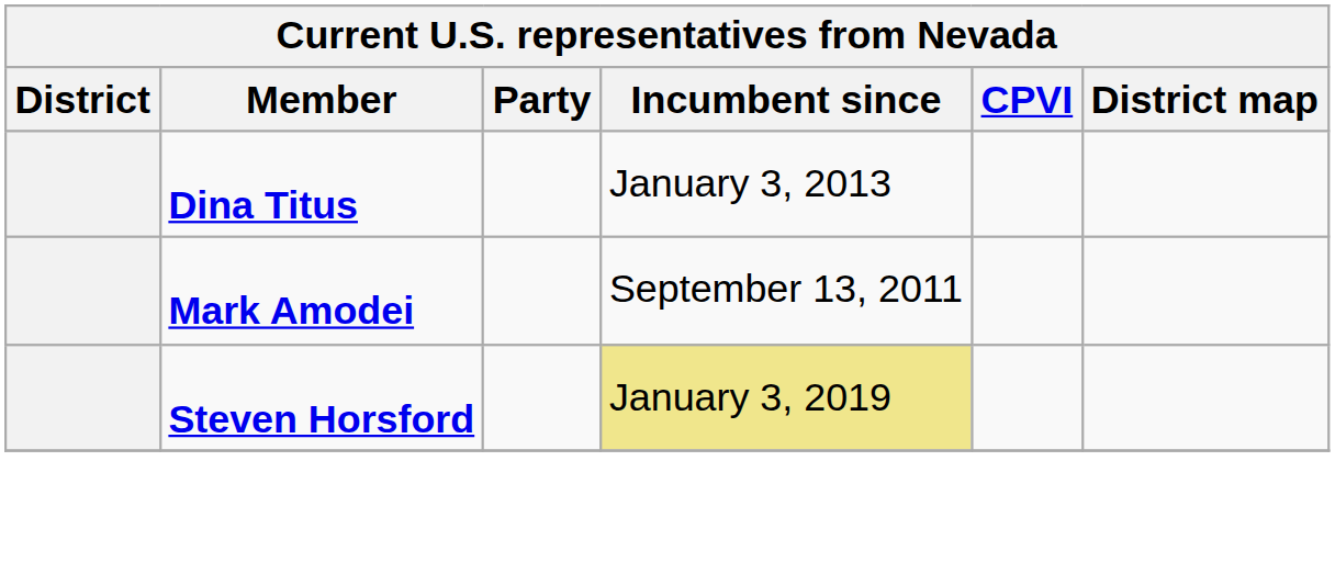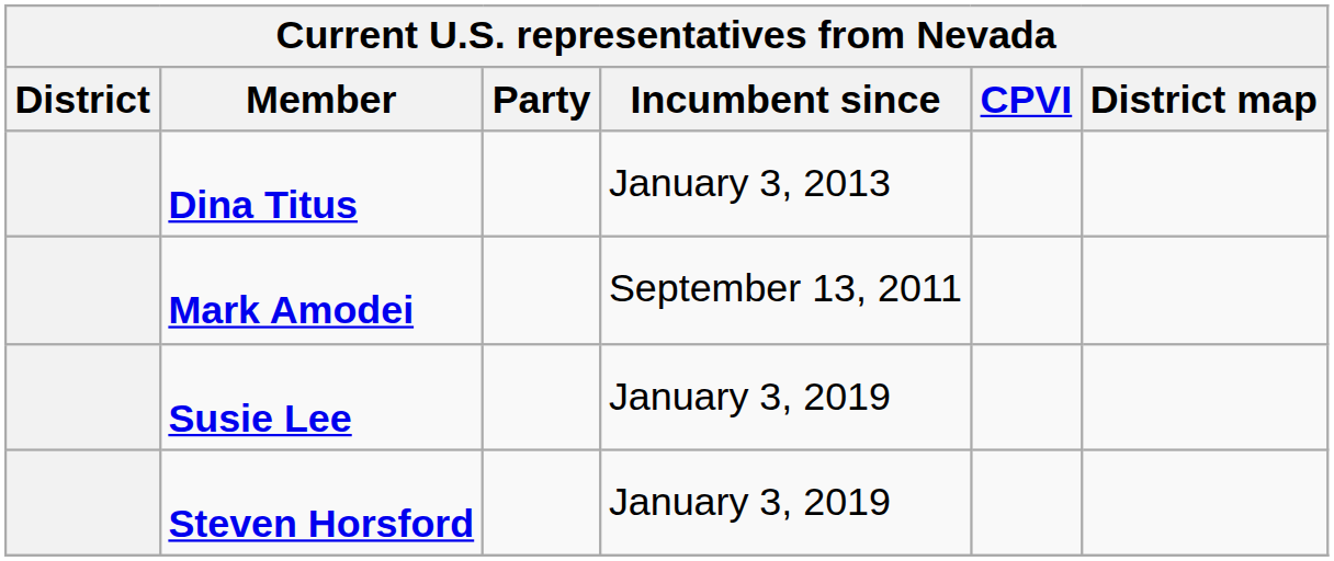+ row: Susie Lee | January 3, 2019
Steven Horsford | Incumbent since: khaki background -> no background
